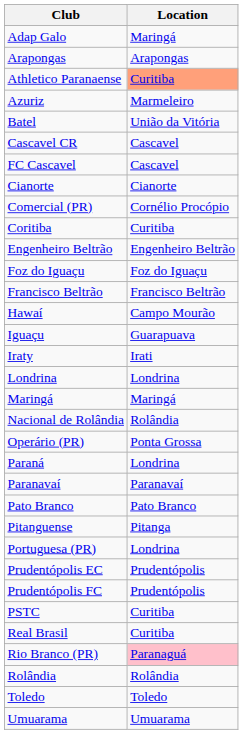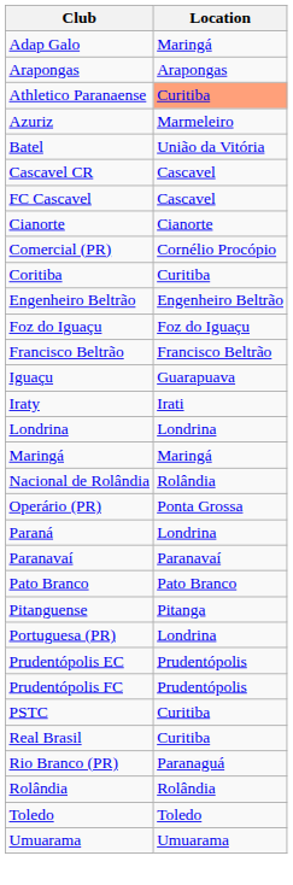- row: Hawaí | Campo Mourão
Rio Branco (PR) | Location: pink background -> no background
